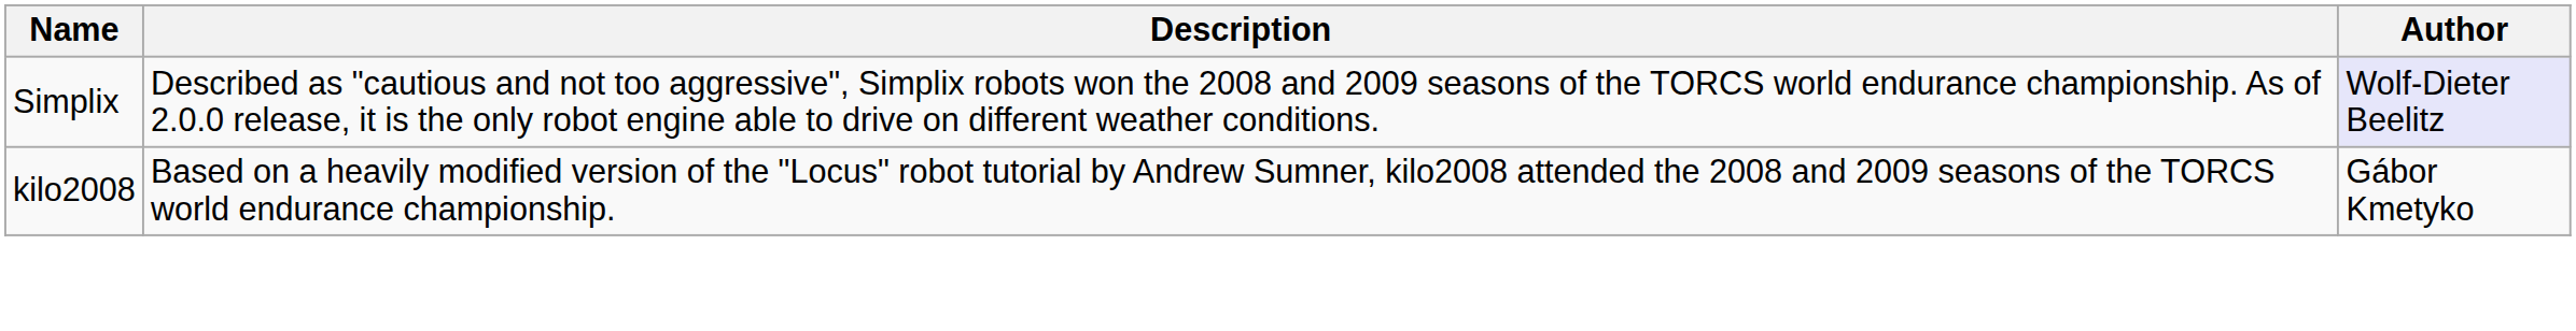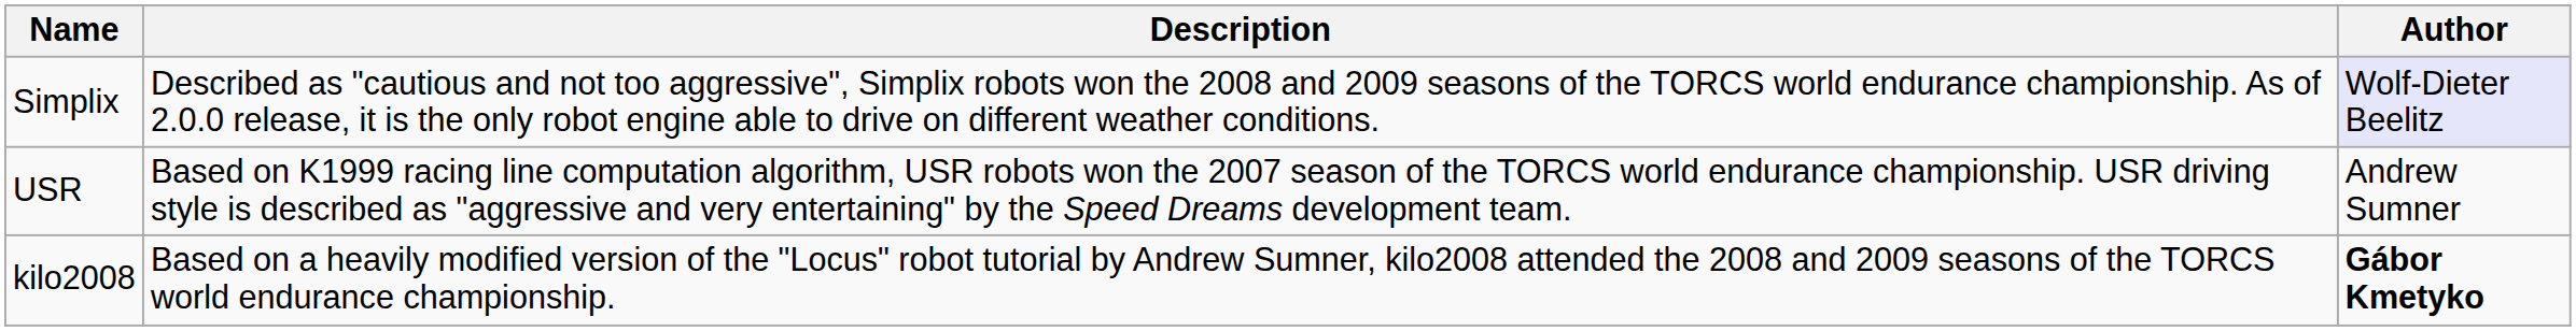+ row: USR | Based on K1999 racing line computation algorithm, USR robots won the 2007 season of the TORCS world endurance championship. USR driving style is described as "aggressive and very entertaining" by the Speed Dreams development team. | Andrew Sumner
kilo2008 | Author: normal -> bold
